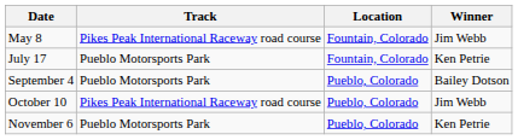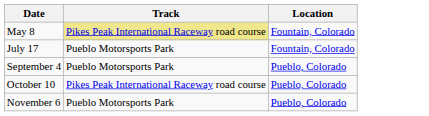- column: Winner | Jim Webb | Ken Petrie | Bailey Dotson | Jim Webb | Ken Petrie
May 8 | Track: no background -> khaki background
